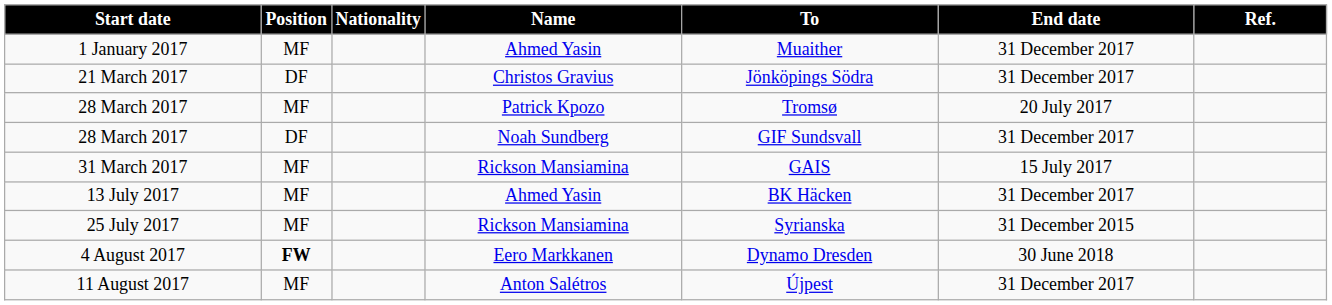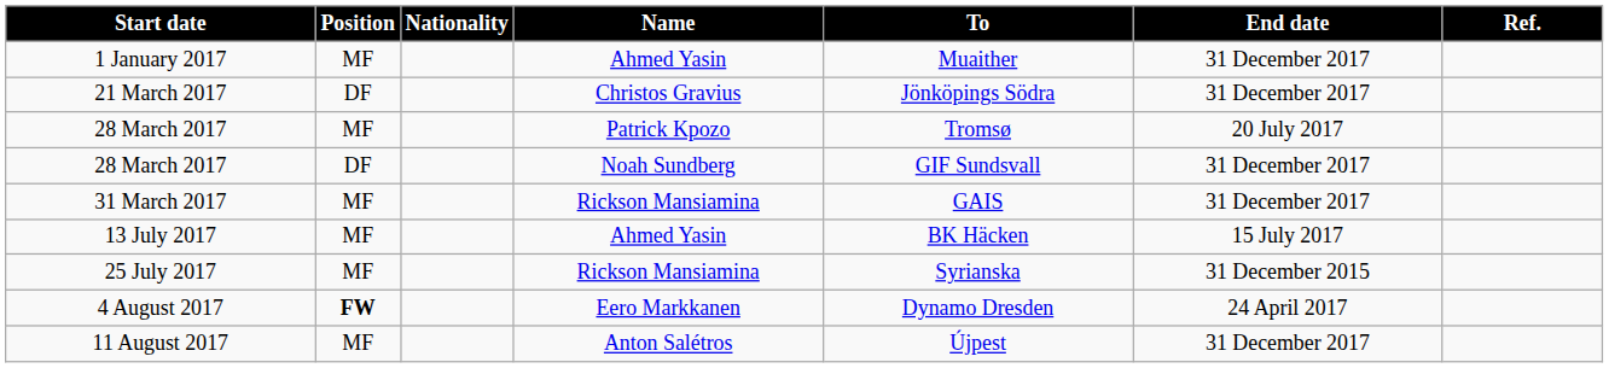31 March 2017 | End date: 15 July 2017 -> 31 December 2017
13 July 2017 | End date: 31 December 2017 -> 15 July 2017
4 August 2017 | End date: 30 June 2018 -> 24 April 2017
